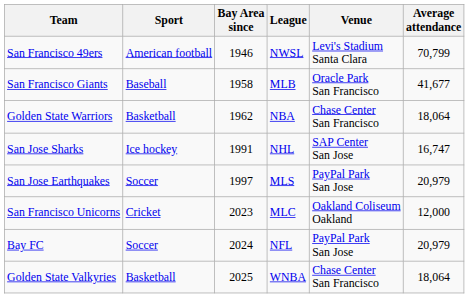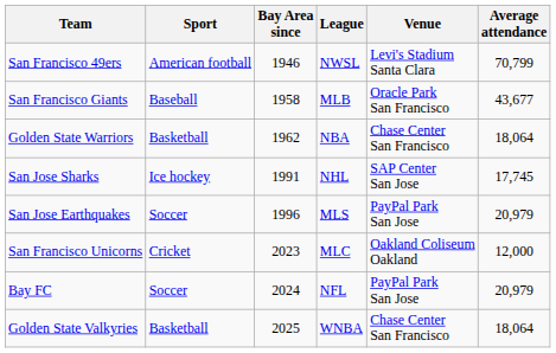San Francisco Giants | Average attendance: 41,677 -> 43,677
San Jose Sharks | Average attendance: 16,747 -> 17,745
San Jose Earthquakes | Bay Area since: 1997 -> 1996
